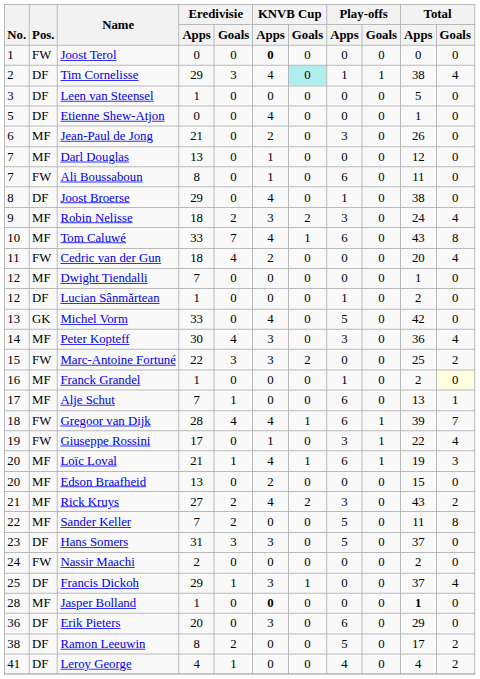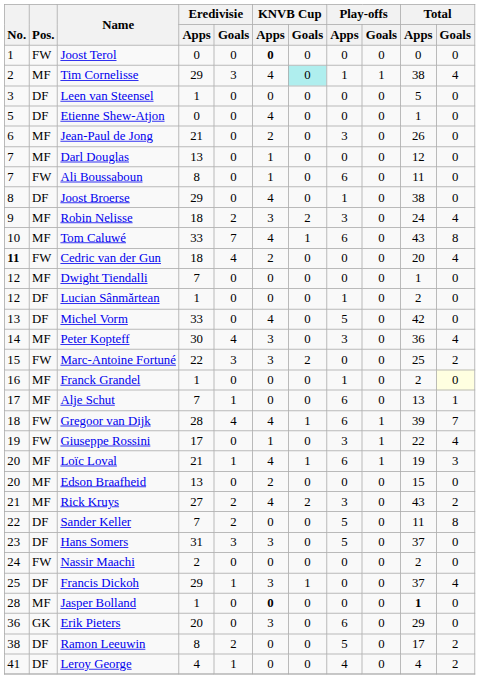Tim Cornelisse | Pos.: DF -> MF
Cedric van der Gun | No.: normal -> bold
Michel Vorm | Pos.: GK -> DF
Sander Keller | Pos.: MF -> DF
Erik Pieters | Pos.: DF -> GK
